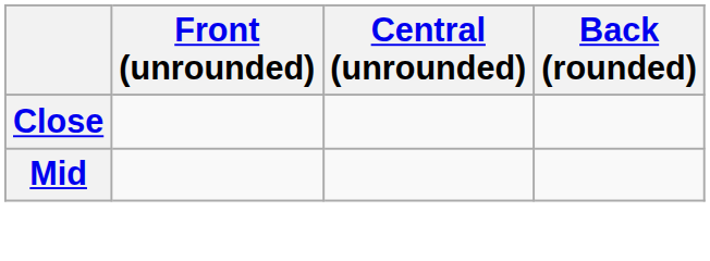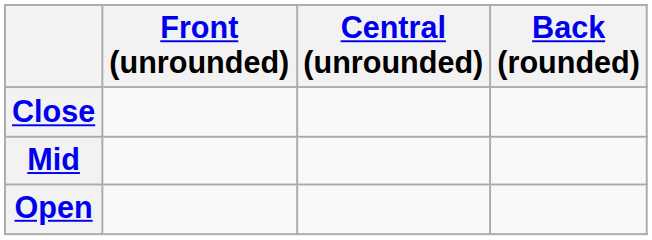+ row: Open
